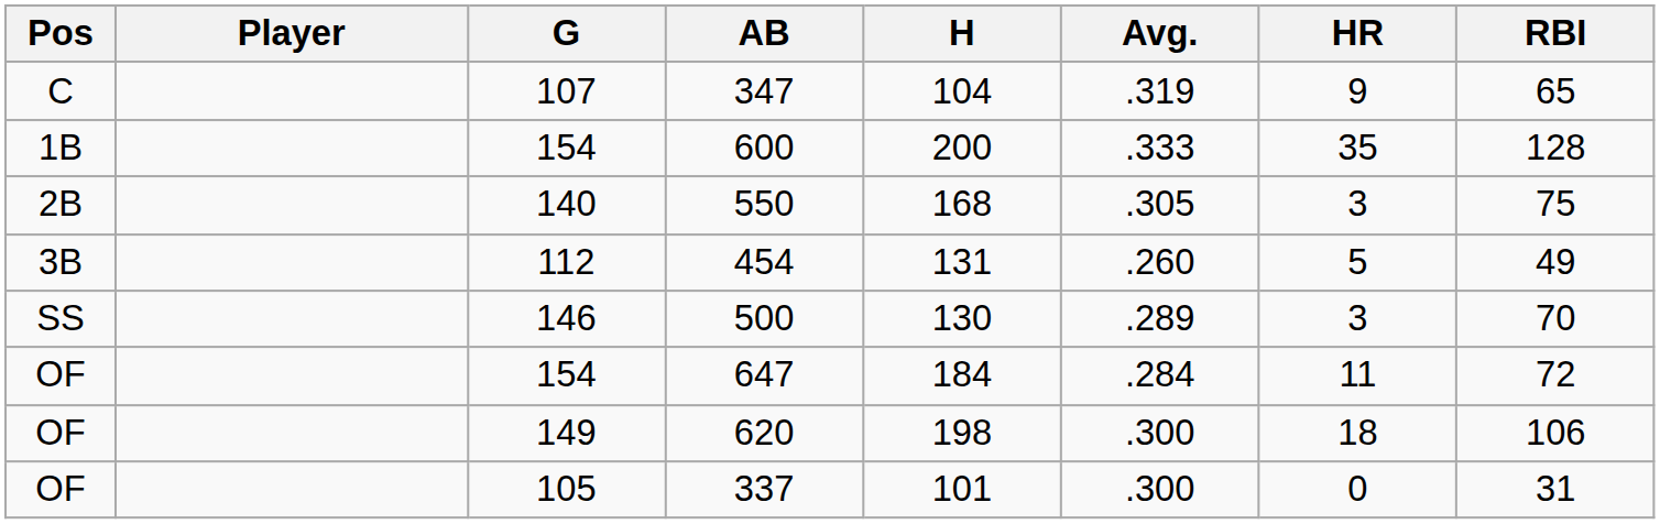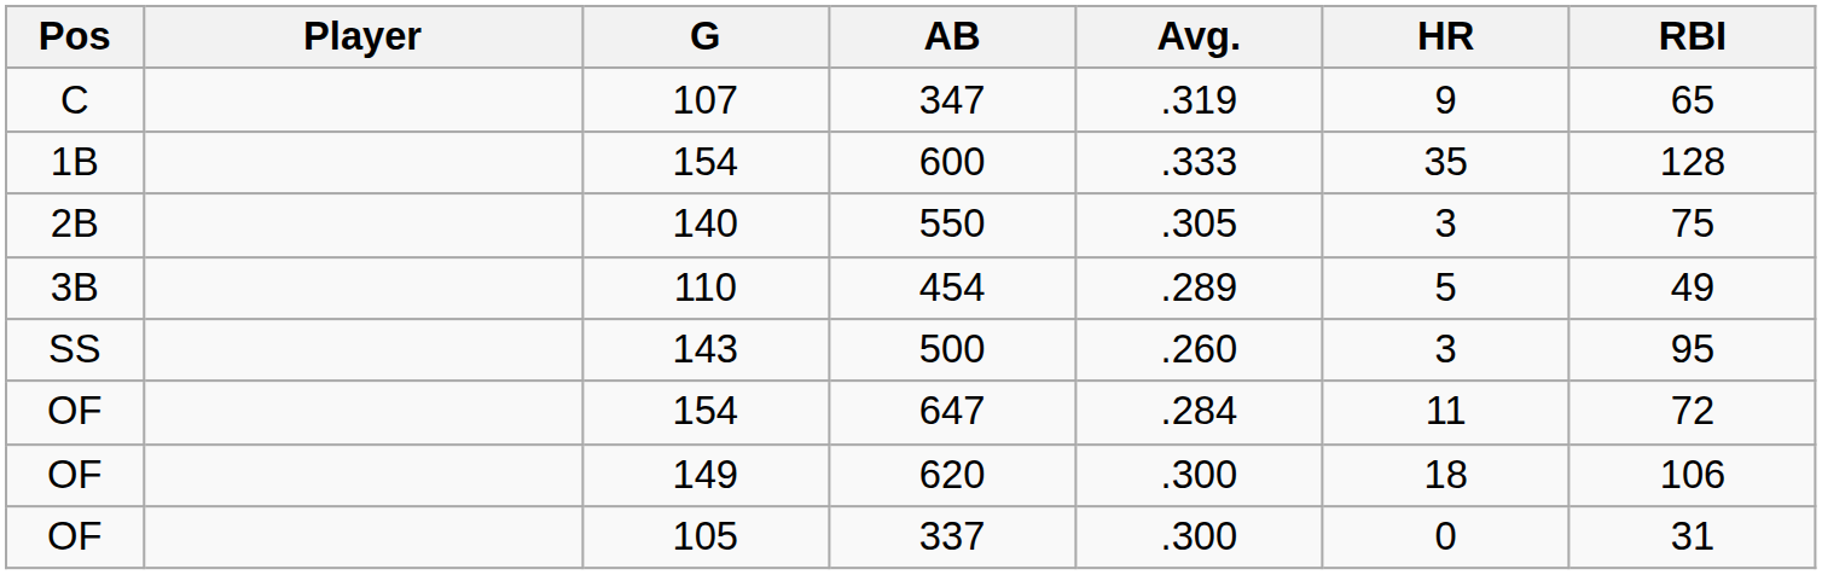- column: H | 104 | 200 | 168 | 131 | 130 | 184 | 198 | 101
454 | G: 112 -> 110
454 | Avg.: .260 -> .289
500 | G: 146 -> 143
500 | Avg.: .289 -> .260
500 | RBI: 70 -> 95
